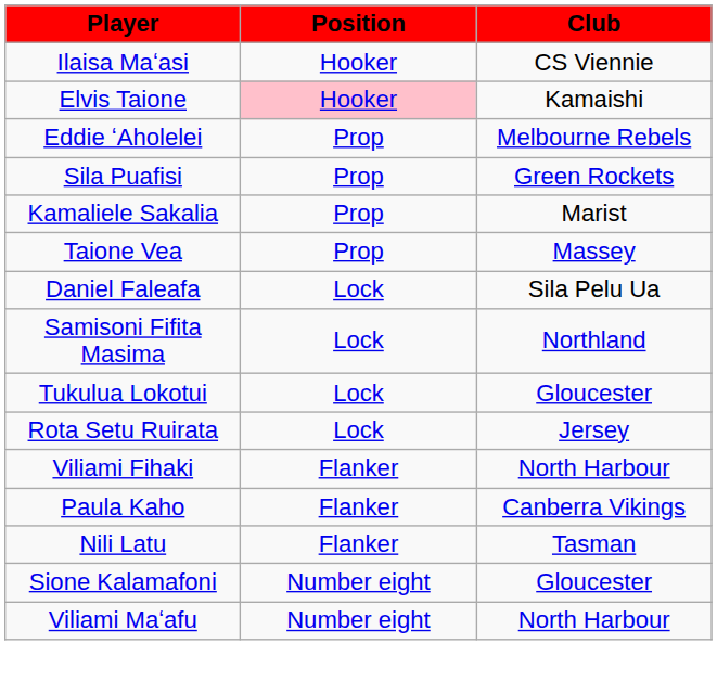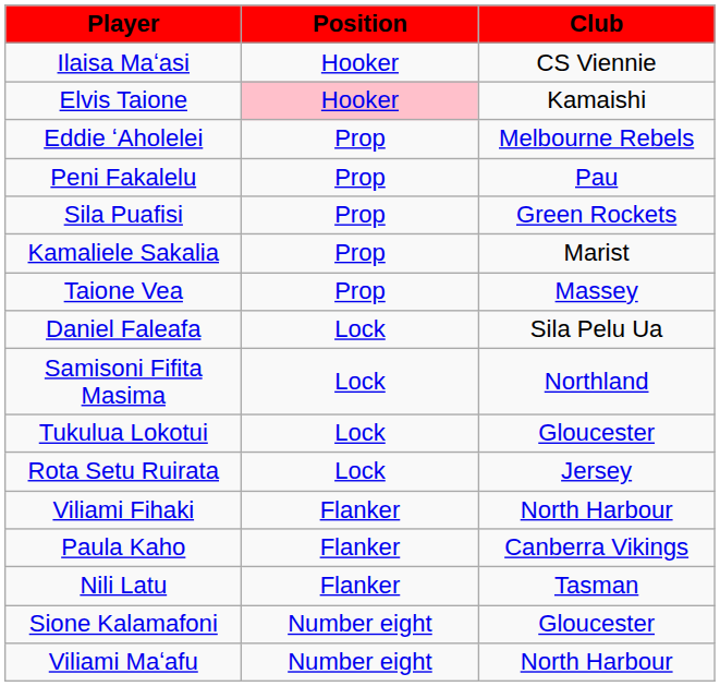+ row: Peni Fakalelu | Prop | Pau
